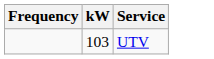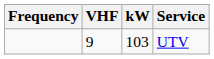+ column: VHF | 9
